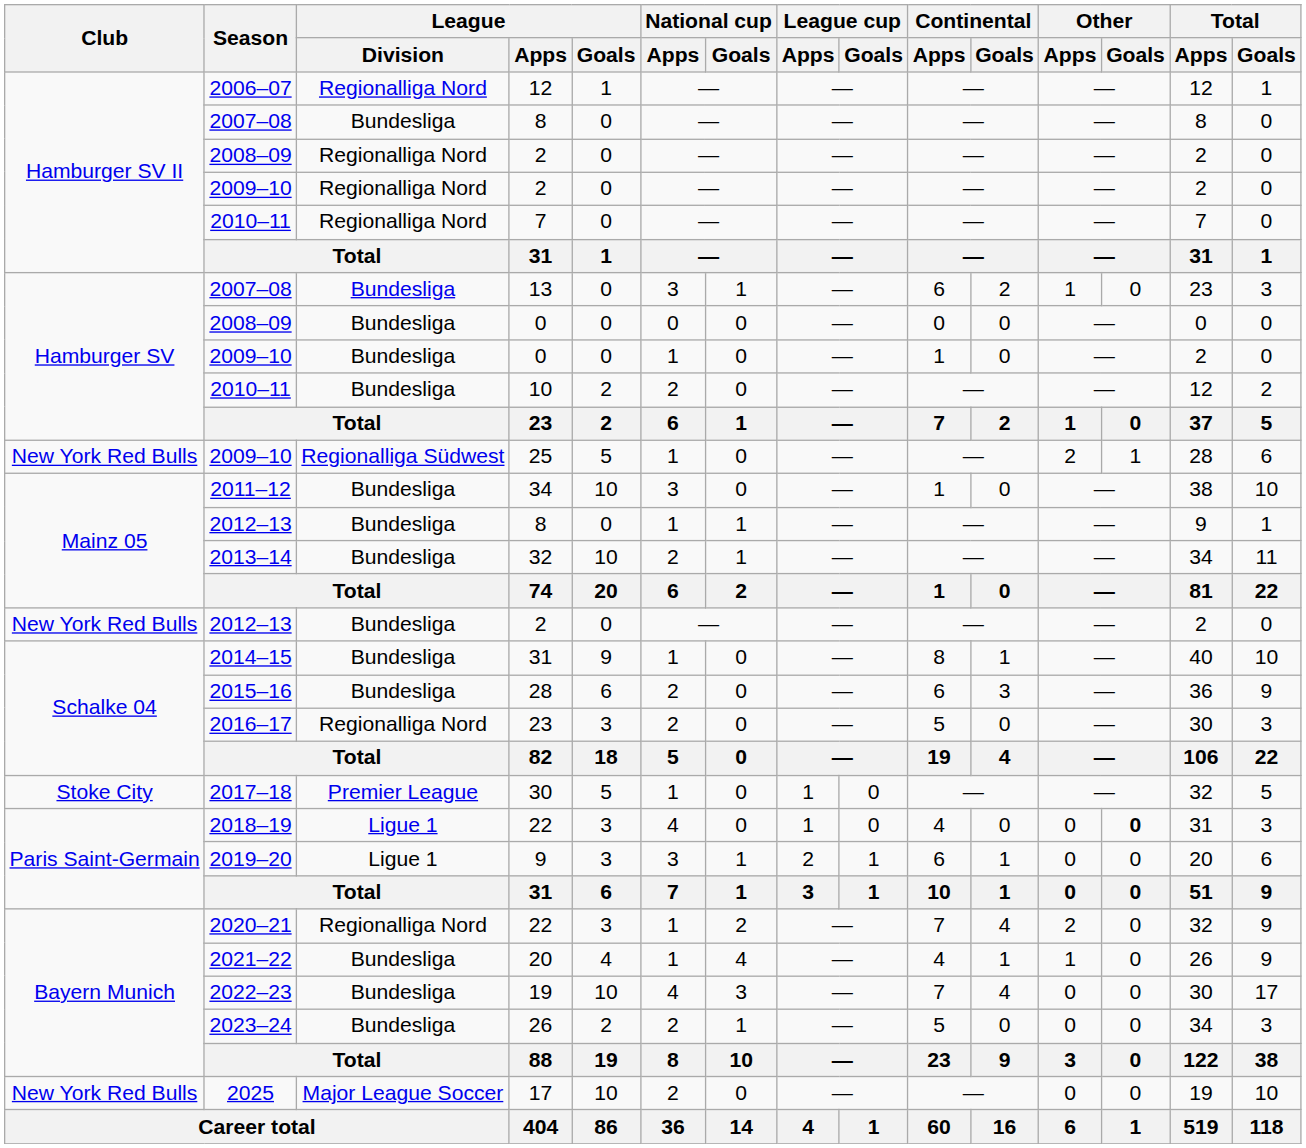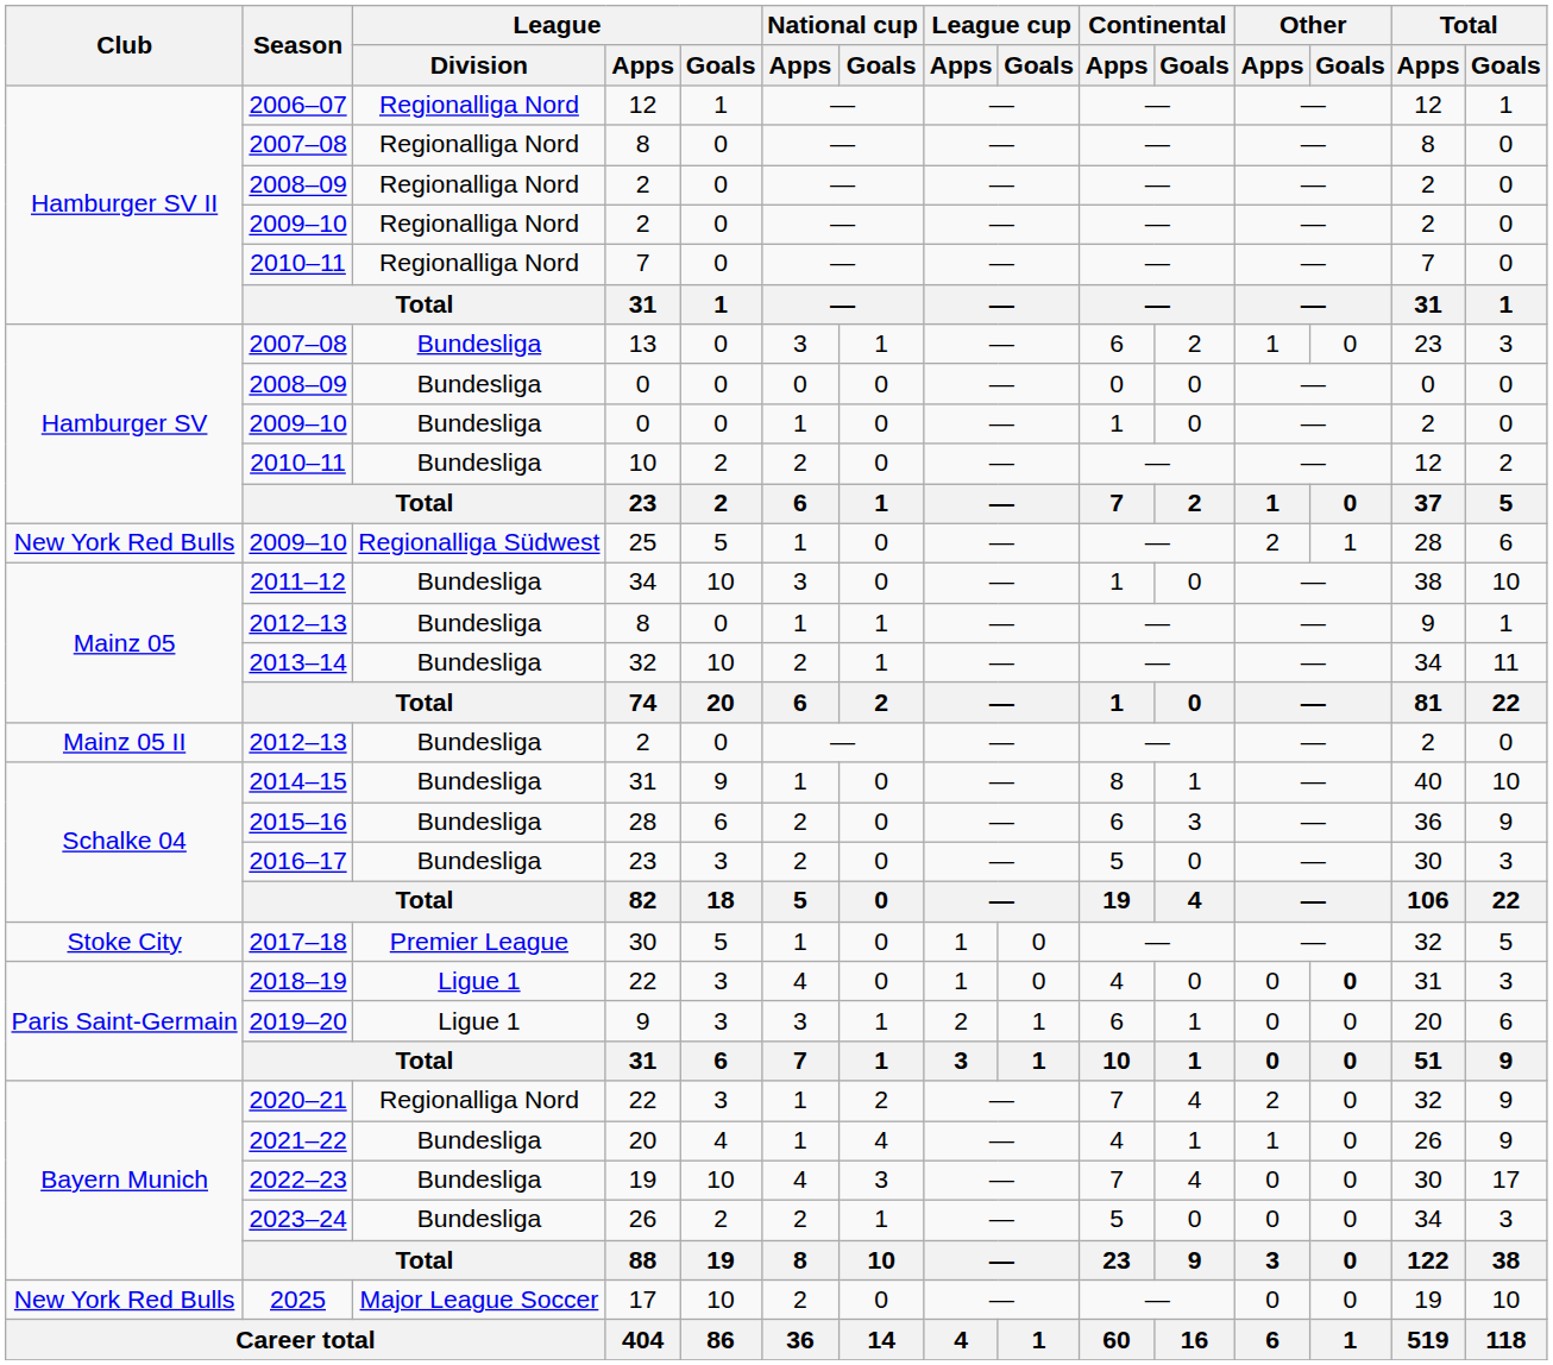2007–08 / 8 | League / Division: Bundesliga -> Regionalliga Nord
2012–13 / 2 | Club: New York Red Bulls -> Mainz 05 II
2016–17 / 23 | League / Division: Regionalliga Nord -> Bundesliga
